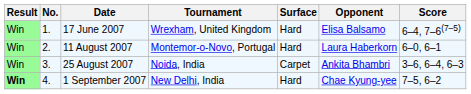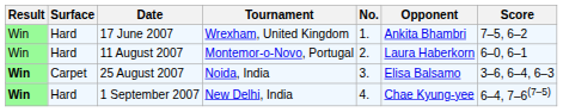columns swapped: No. <-> Surface
17 June 2007 | Opponent: Elisa Balsamo -> Ankita Bhambri
17 June 2007 | Score: 6–4, 7–6(7–5) -> 7–5, 6–2
25 August 2007 | Result: normal -> bold
25 August 2007 | Opponent: Ankita Bhambri -> Elisa Balsamo
1 September 2007 | Score: 7–5, 6–2 -> 6–4, 7–6(7–5)
